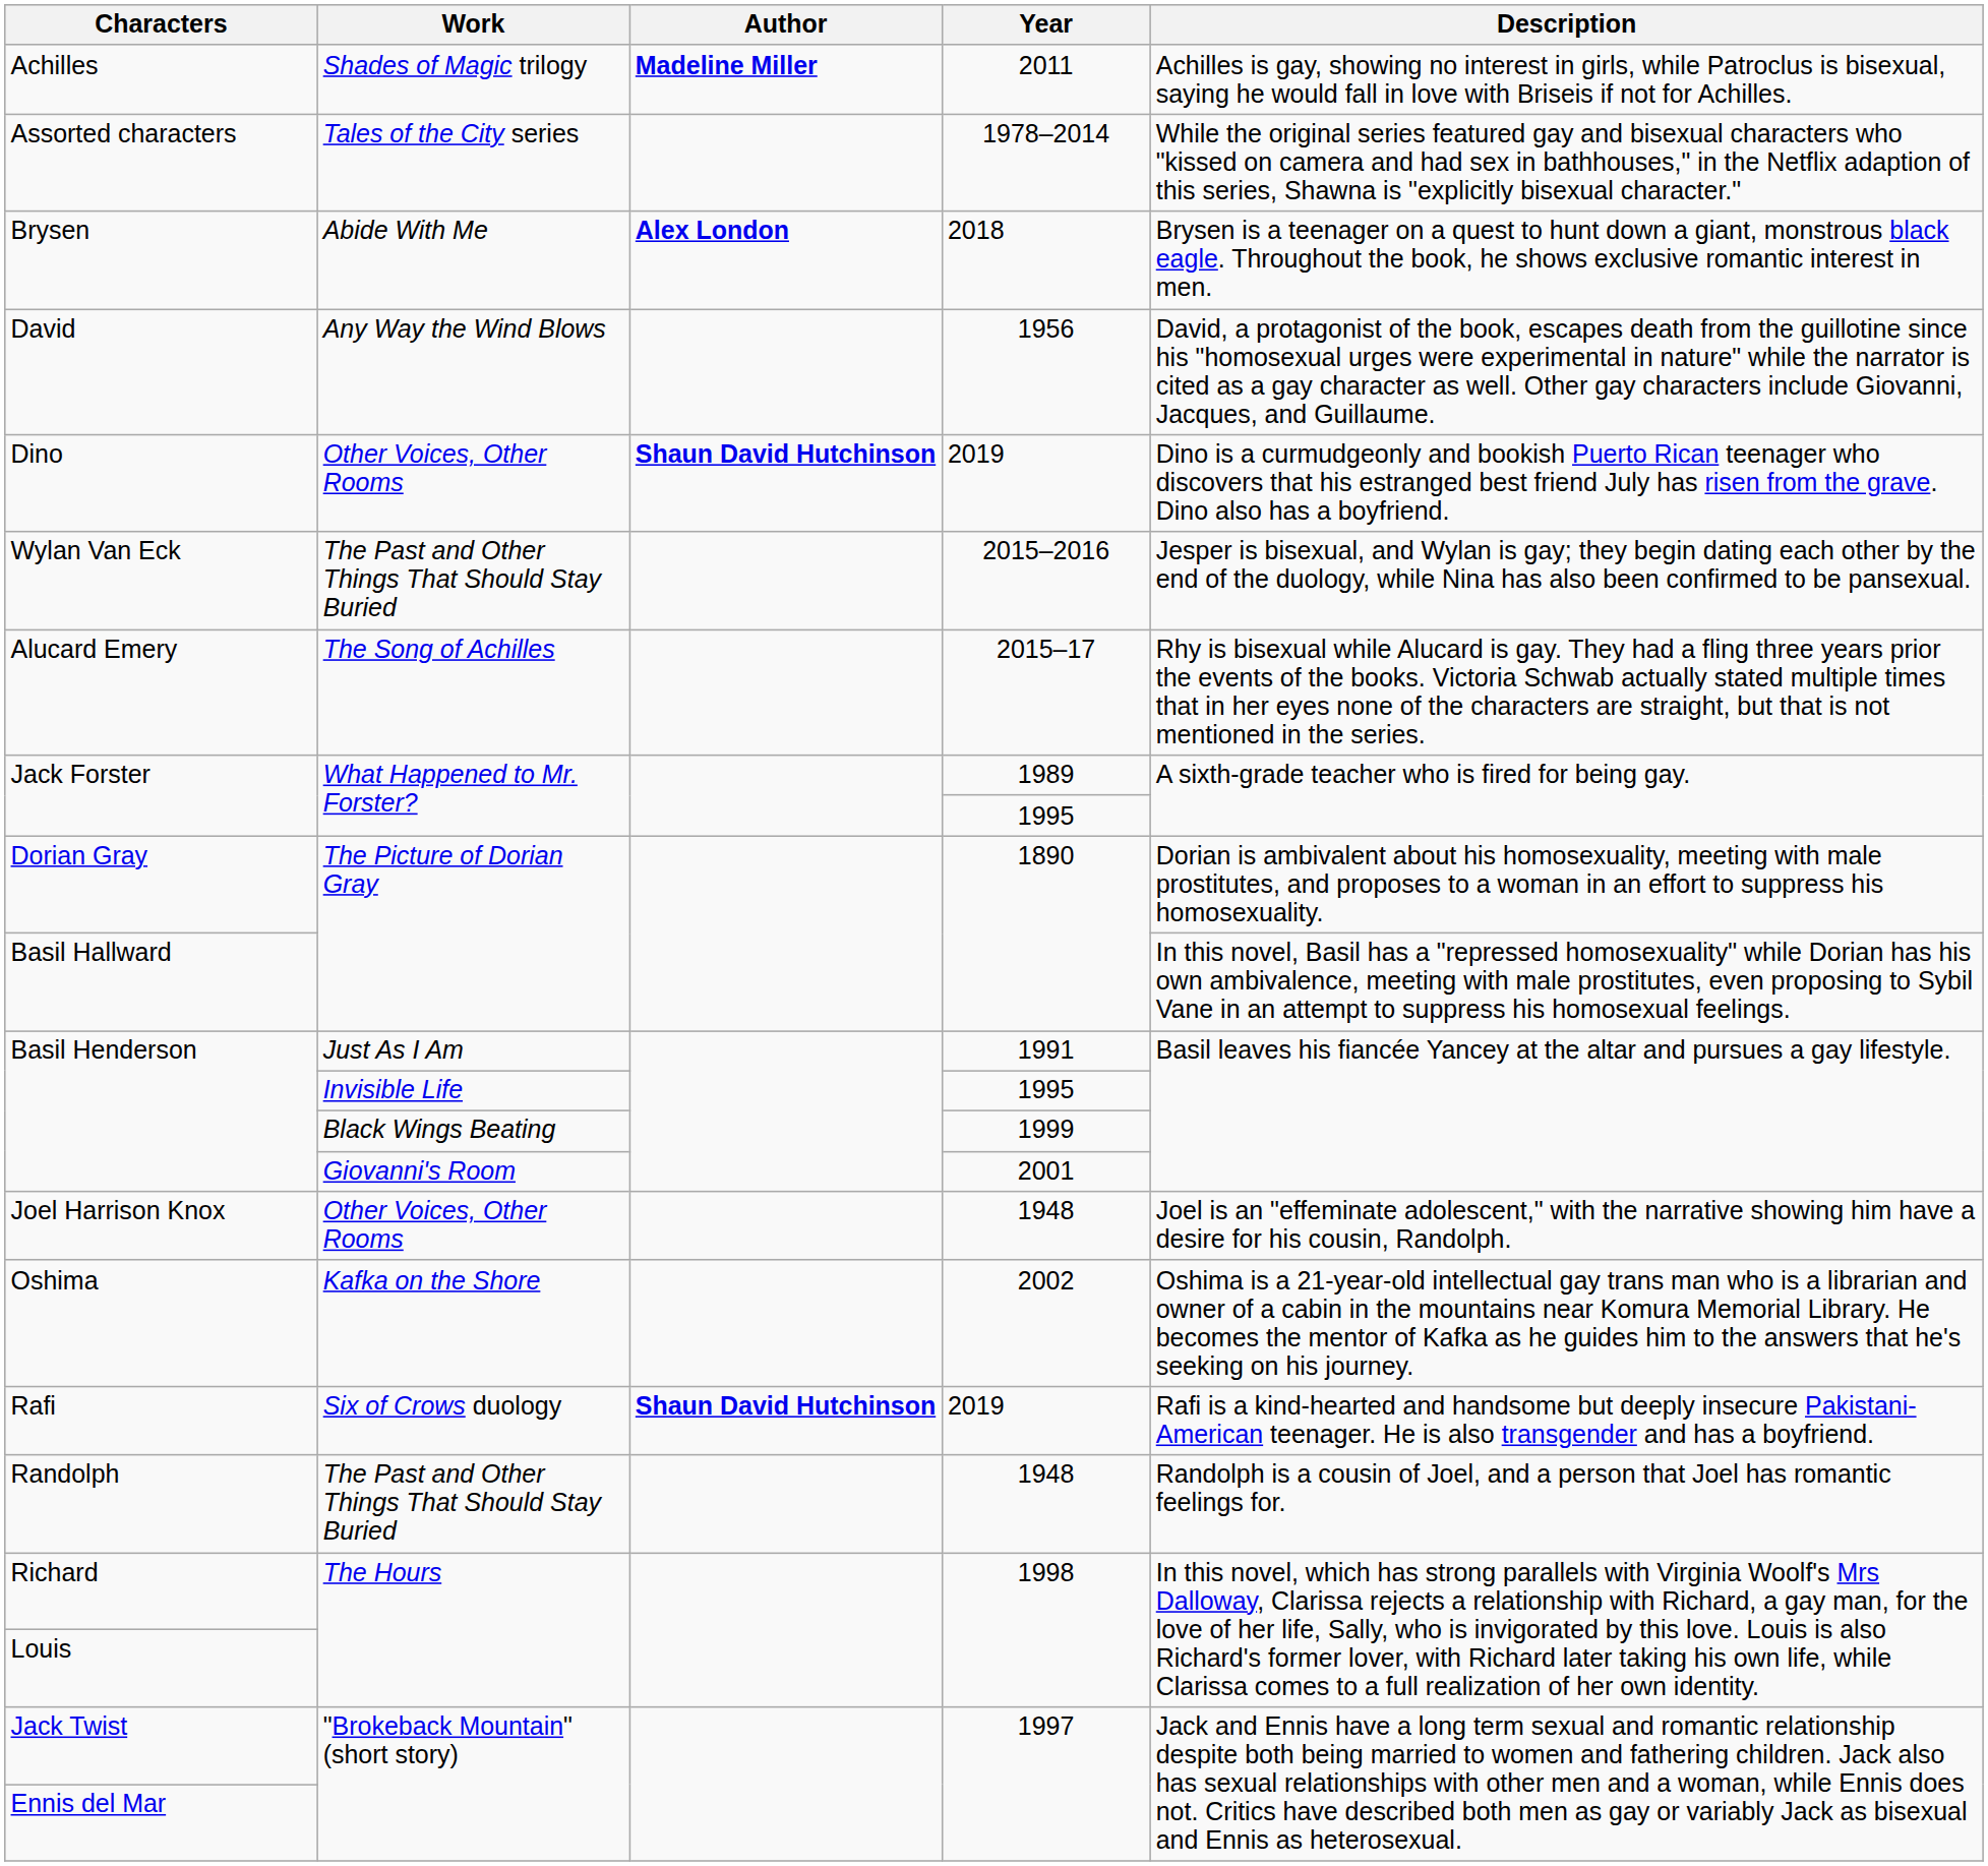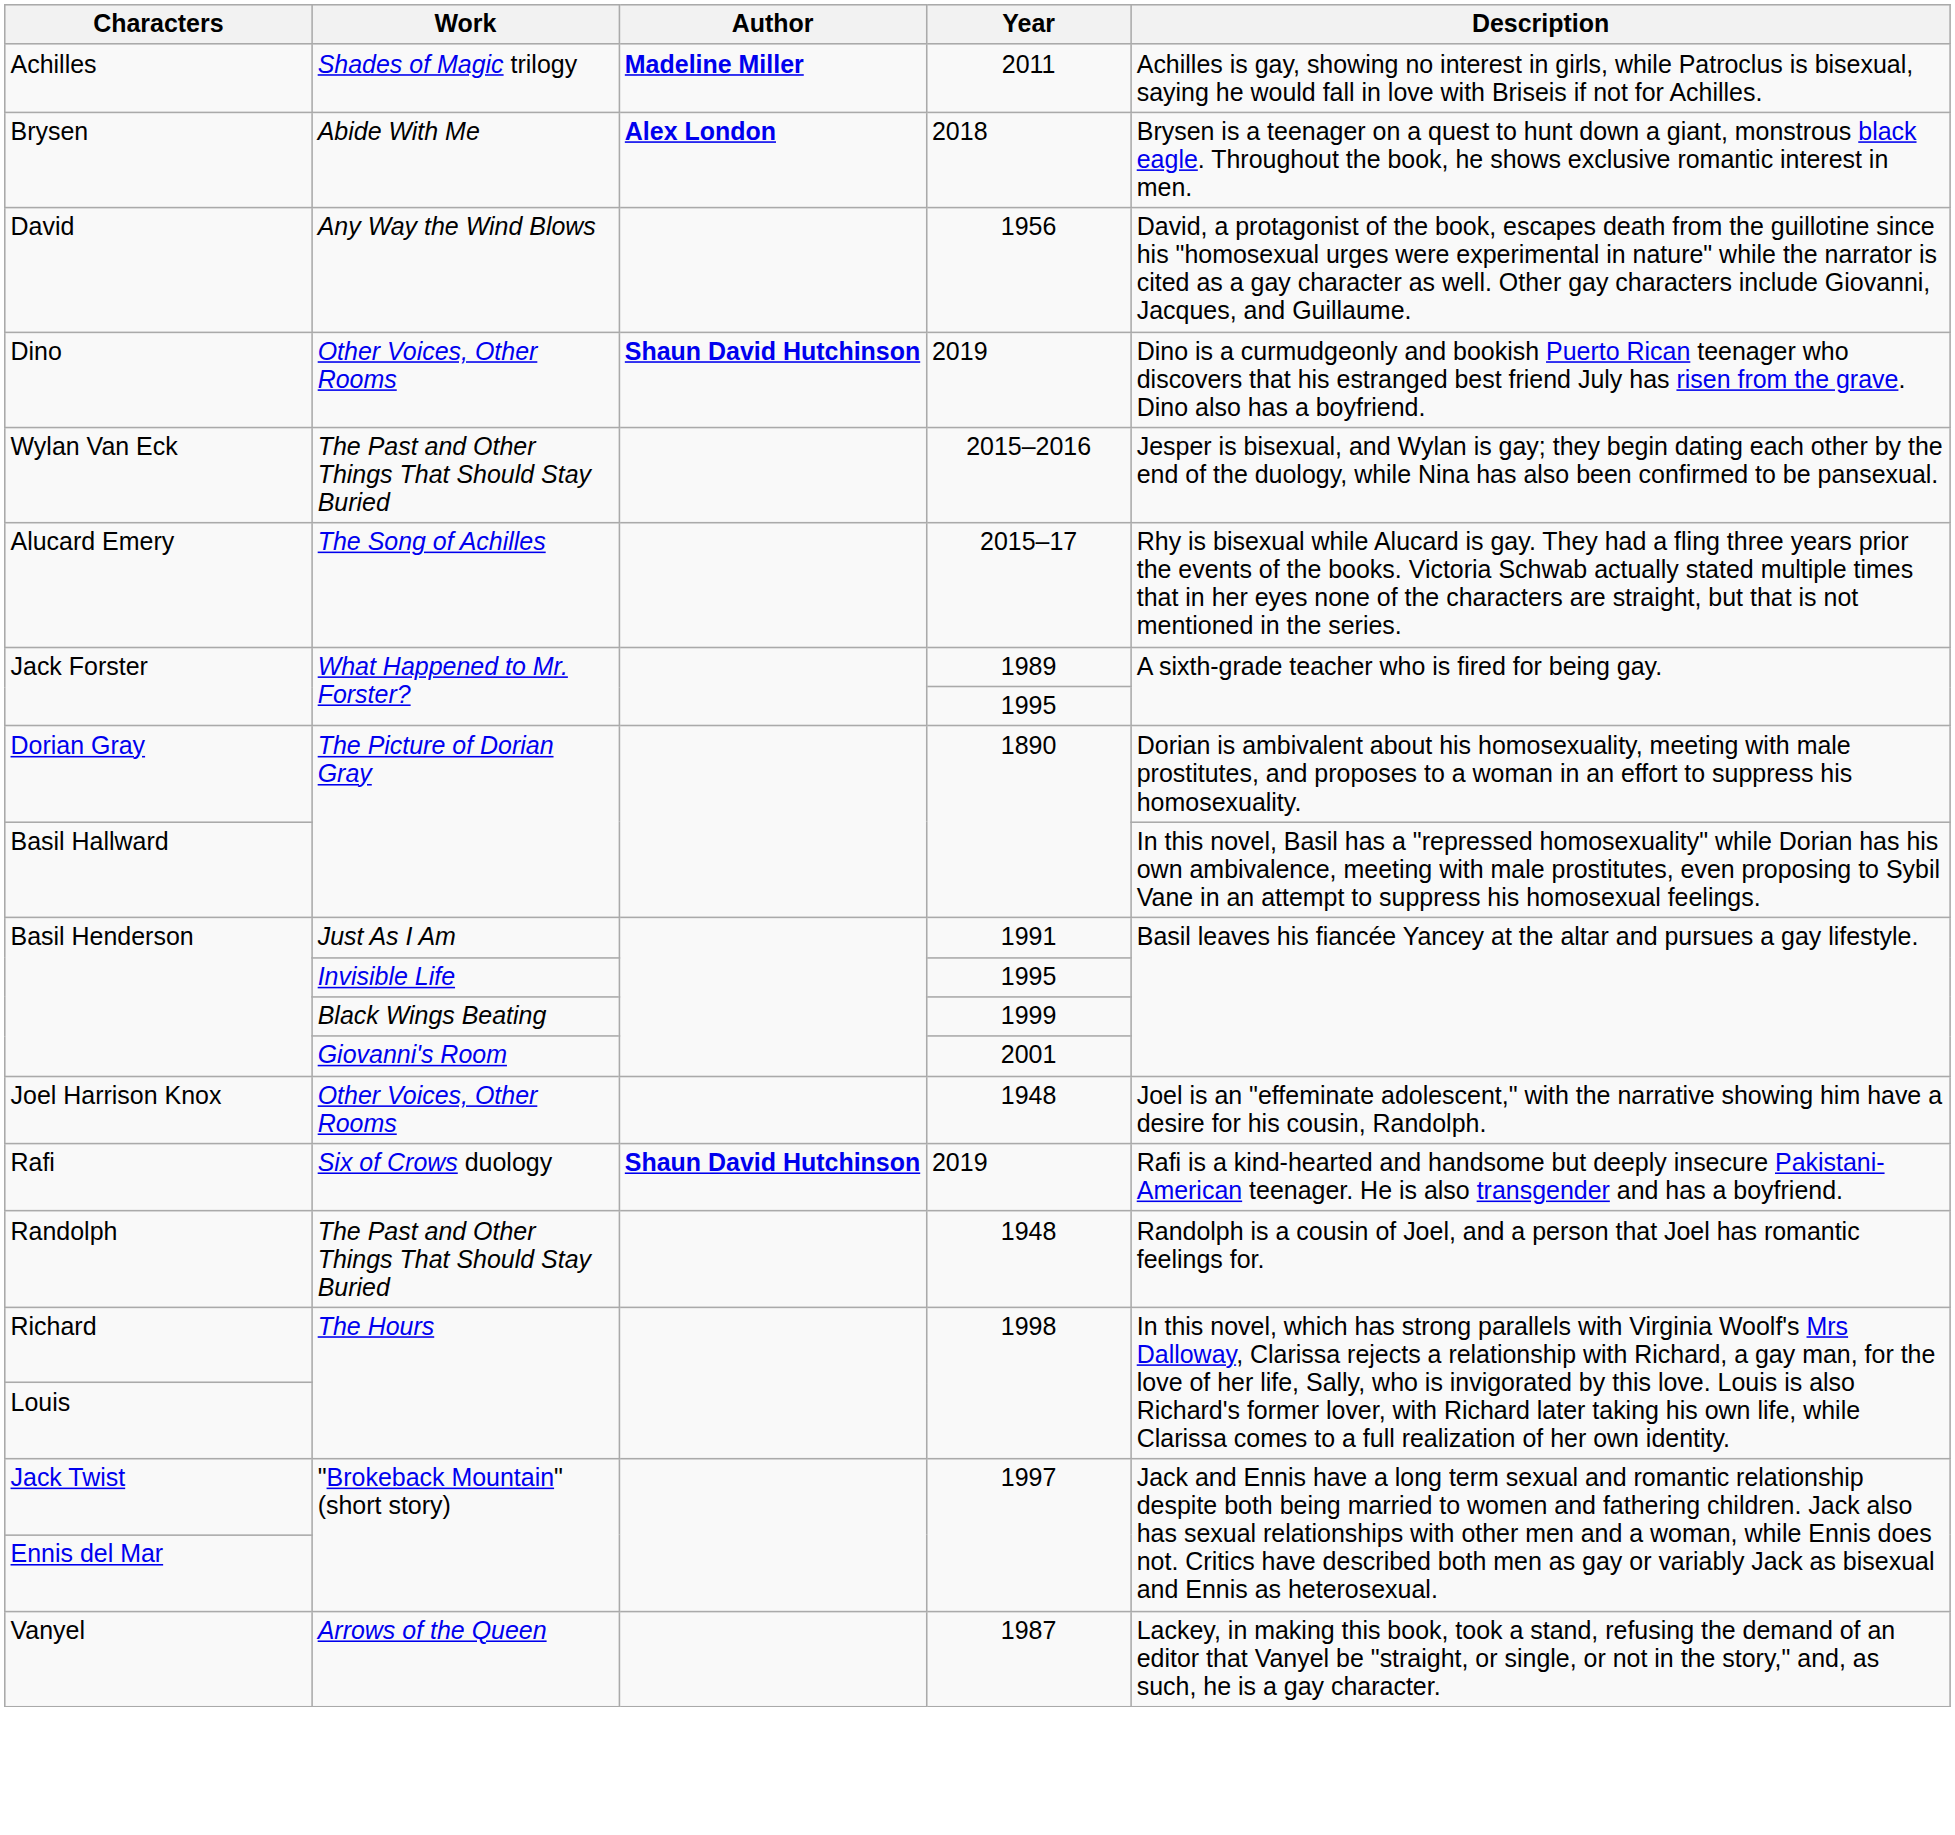- row: Assorted characters | Tales of the City series | 1978–2014 | While the original series featured gay and bisexual characters who "kissed on camera and had sex in bathhouses," in the Netflix adaption of this series, Shawna is "explicitly bisexual character."
- row: Oshima | Kafka on the Shore | 2002 | Oshima is a 21-year-old intellectual gay trans man who is a librarian and owner of a cabin in the mountains near Komura Memorial Library. He becomes the mentor of Kafka as he guides him to the answers that he's seeking on his journey.
+ row: Vanyel | Arrows of the Queen | 1987 | Lackey, in making this book, took a stand, refusing the demand of an editor that Vanyel be "straight, or single, or not in the story," and, as such, he is a gay character.
